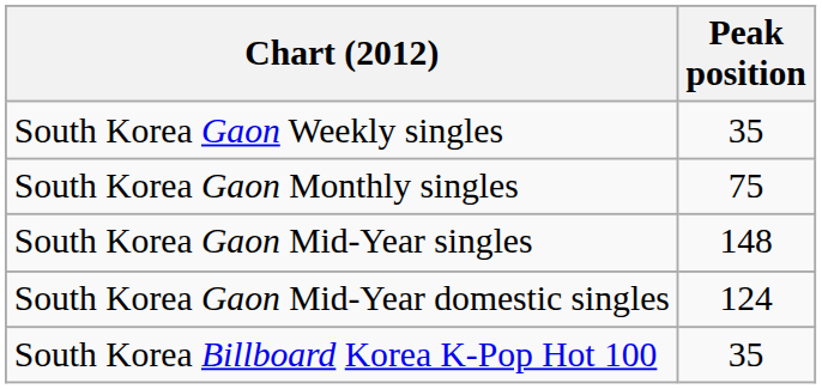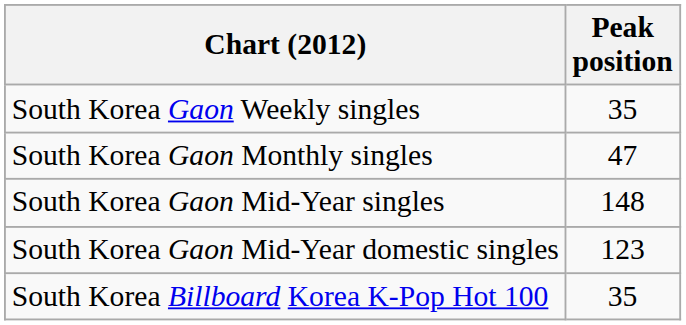South Korea Gaon Monthly singles | Peak position: 75 -> 47
South Korea Gaon Mid-Year domestic singles | Peak position: 124 -> 123
